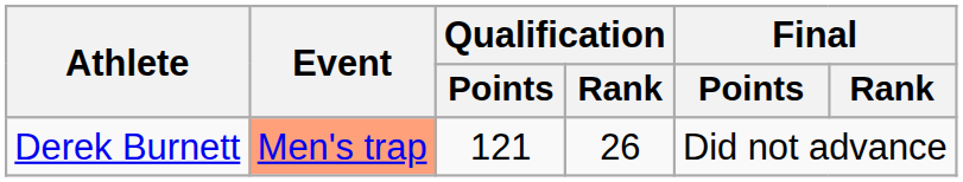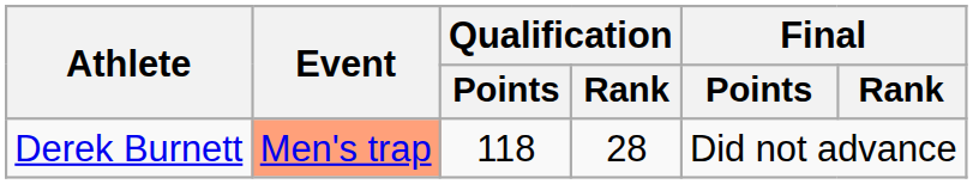Derek Burnett | Qualification / Points: 121 -> 118
Derek Burnett | Qualification / Rank: 26 -> 28
